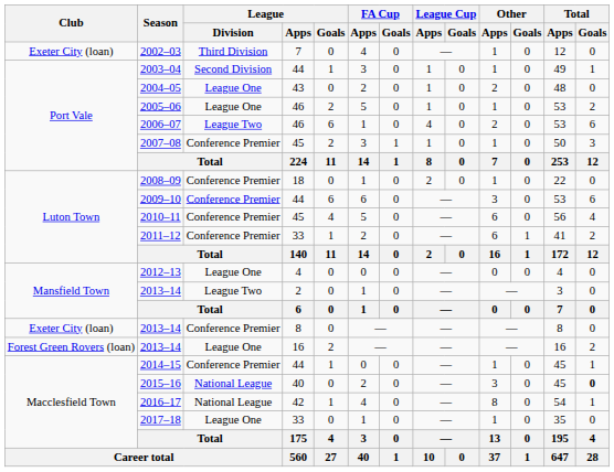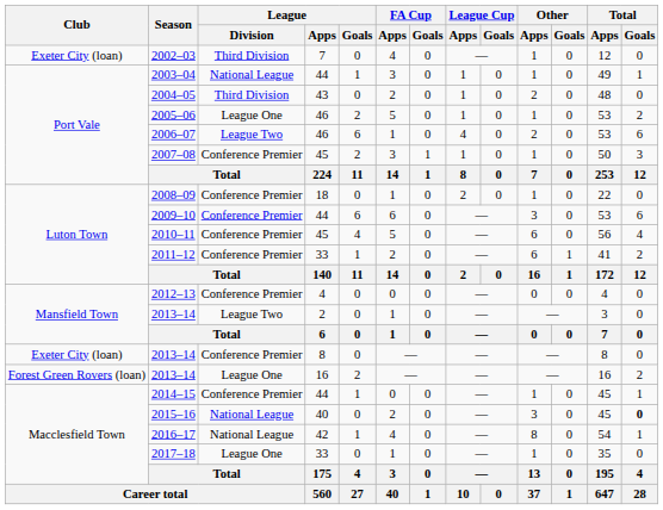2003–04 | League / Division: Second Division -> National League
2004–05 | League / Division: League One -> Third Division
2012–13 | League / Division: League One -> Conference Premier
